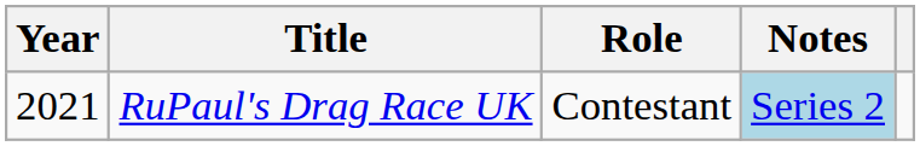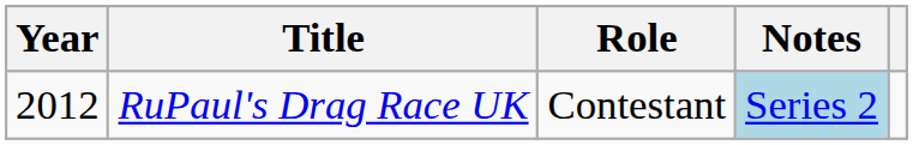RuPaul's Drag Race UK | Year: 2021 -> 2012
